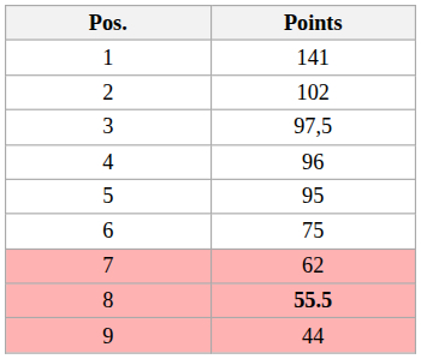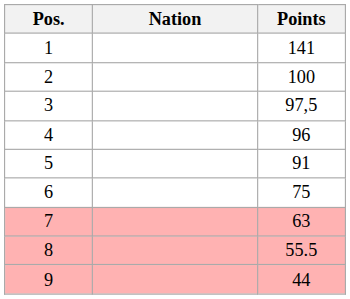+ column: Nation
2 | Points: 102 -> 100
5 | Points: 95 -> 91
7 | Points: 62 -> 63
8 | Points: bold -> normal
